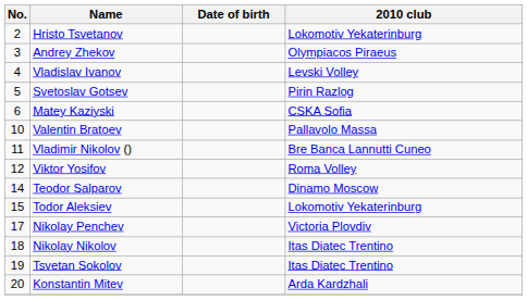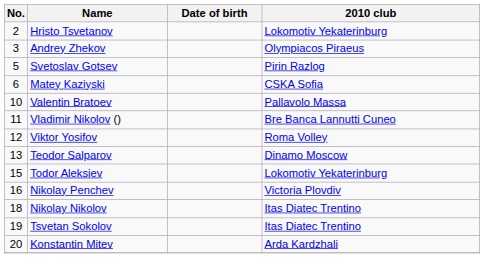- row: 4 | Vladislav Ivanov | Levski Volley
Teodor Salparov | No.: 14 -> 13
Nikolay Penchev | No.: 17 -> 16
